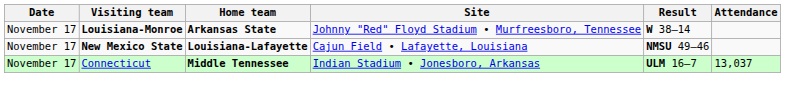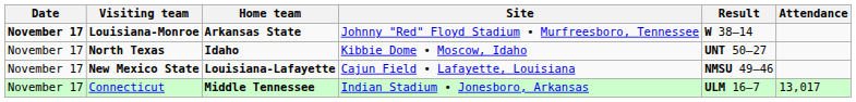Louisiana-Monroe | Date: normal -> bold
+ row: November 17 | North Texas | Idaho | Kibbie Dome • Moscow, Idaho | UNT 50–27
Connecticut | Attendance: 13,037 -> 13,017
